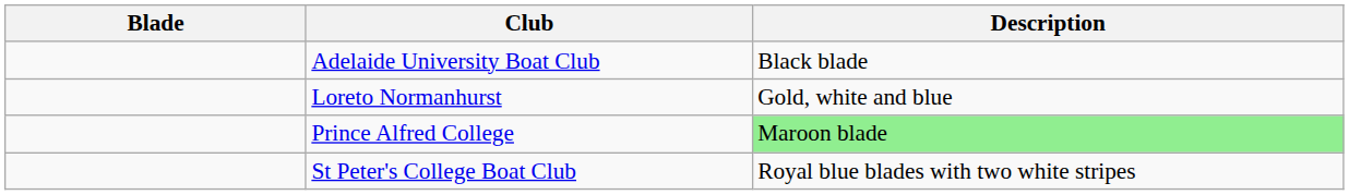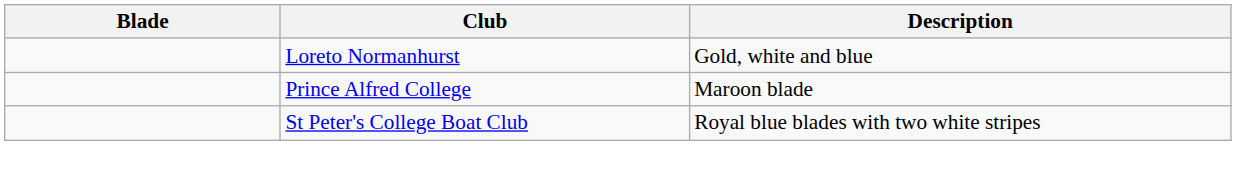- row: Adelaide University Boat Club | Black blade
Prince Alfred College | Description: lightgreen background -> no background
